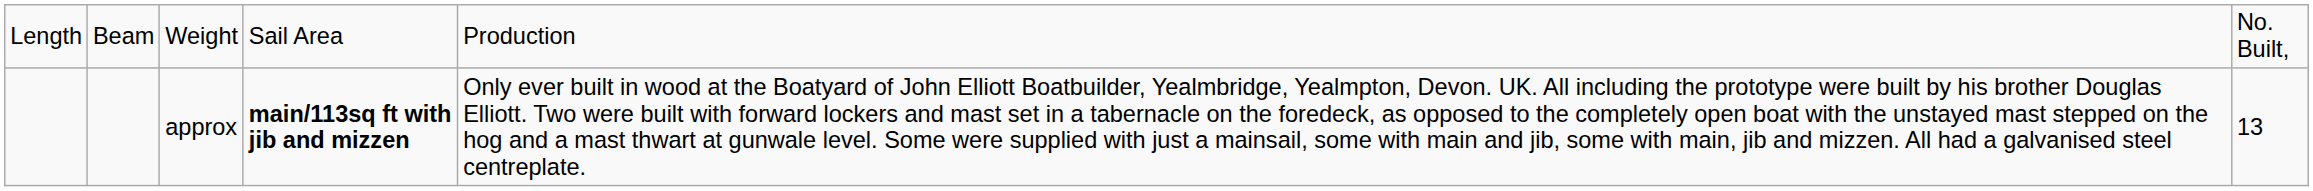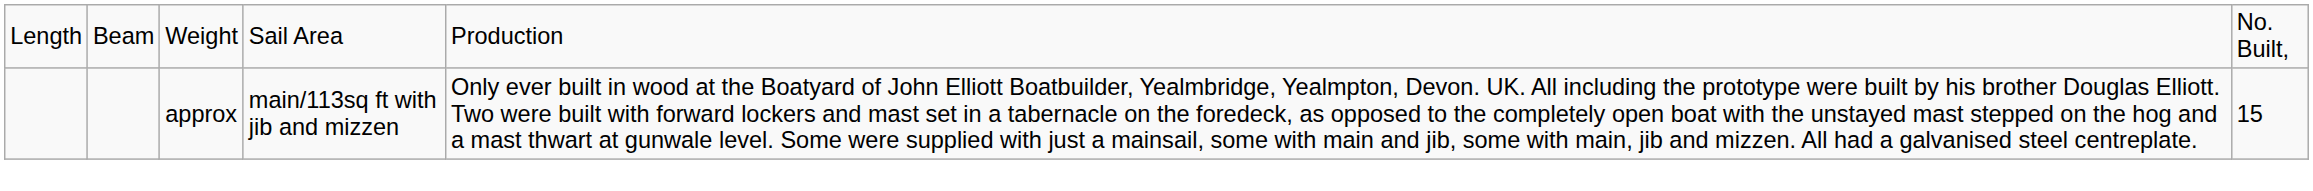approx | column 4: bold -> normal
approx | column 6: 13 -> 15
